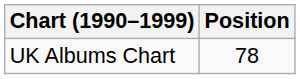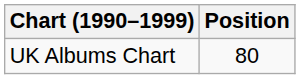UK Albums Chart | Position: 78 -> 80
